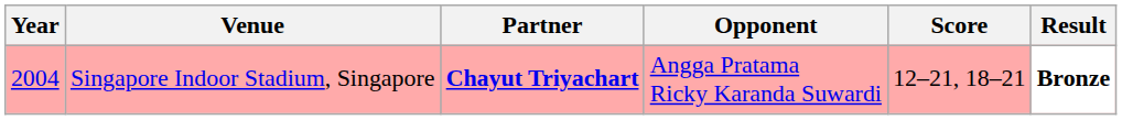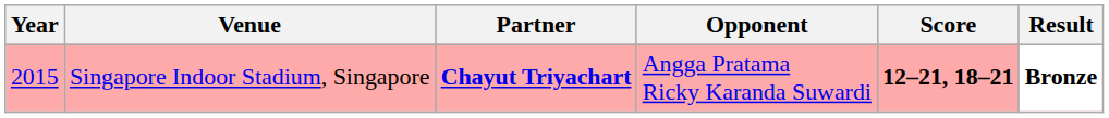Singapore Indoor Stadium, Singapore | Year: 2004 -> 2015
Singapore Indoor Stadium, Singapore | Score: normal -> bold
